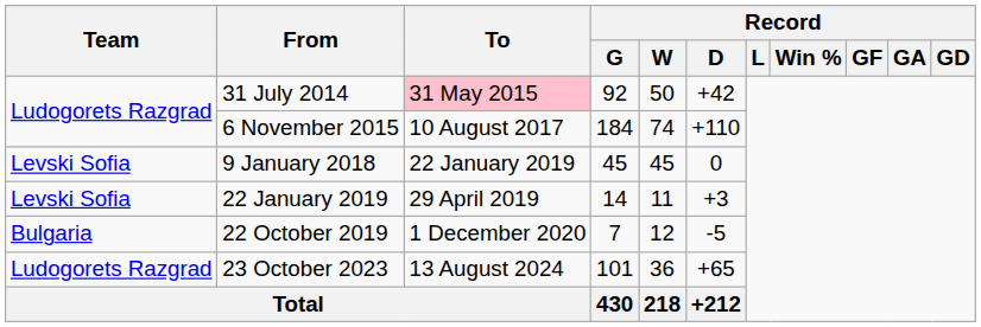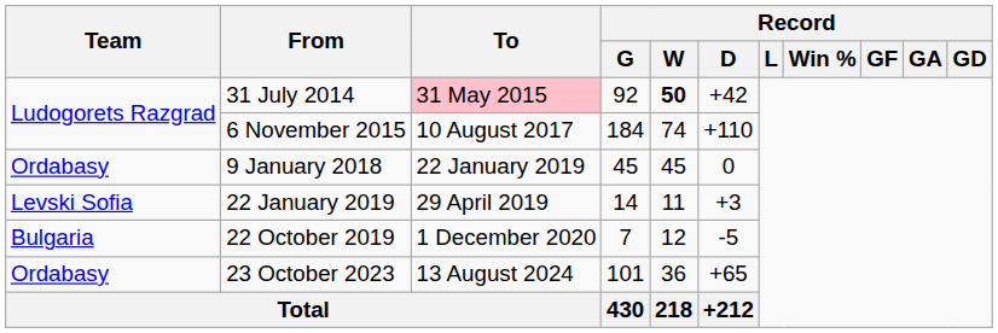31 July 2014 | Record / W: normal -> bold
9 January 2018 | Team: Levski Sofia -> Ordabasy
23 October 2023 | Team: Ludogorets Razgrad -> Ordabasy
